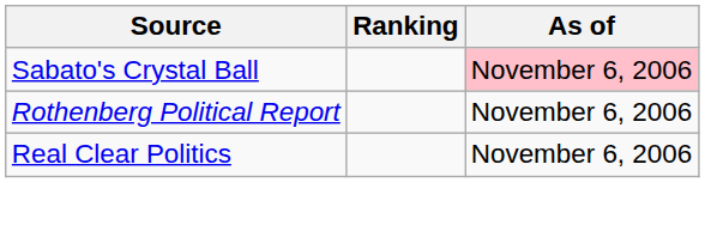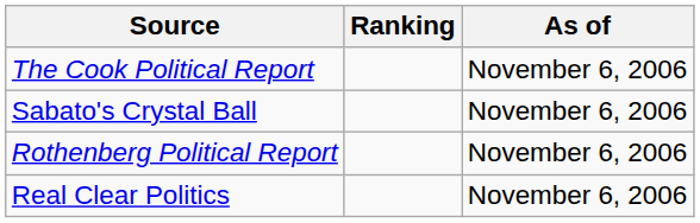+ row: The Cook Political Report | November 6, 2006
Sabato's Crystal Ball | As of: pink background -> no background
